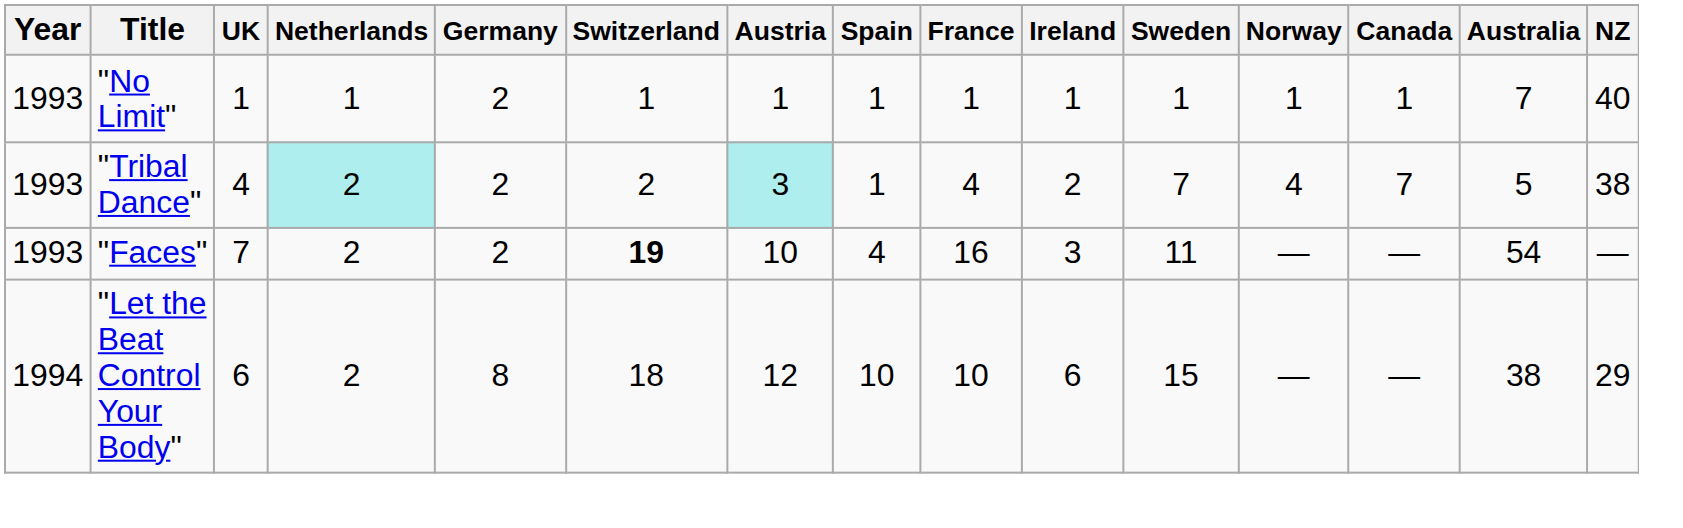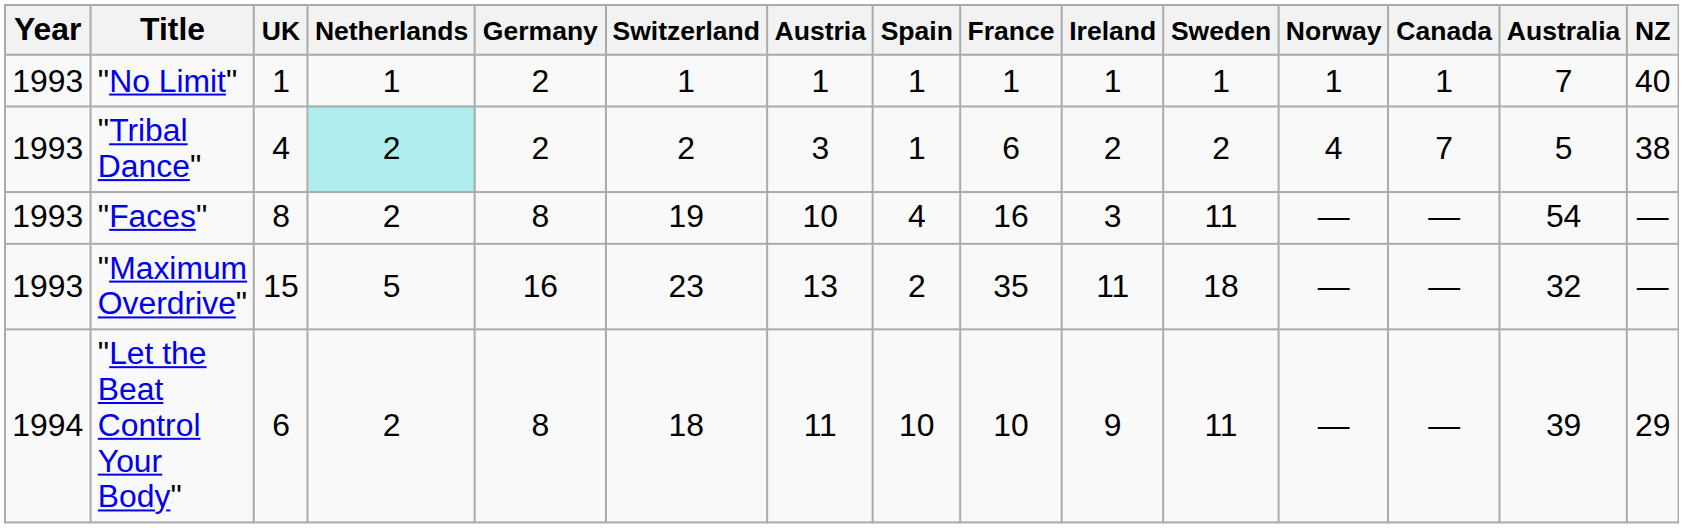"Tribal Dance" | Austria: paleturquoise background -> no background
"Tribal Dance" | France: 4 -> 6
"Tribal Dance" | Sweden: 7 -> 2
"Faces" | UK: 7 -> 8
"Faces" | Germany: 2 -> 8
"Faces" | Switzerland: bold -> normal
+ row: 1993 | "Maximum Overdrive" | 15 | 5 | 16 | 23 | 13 | 2 | 35 | 11 | 18 | — | — | 32 | —
"Let the Beat Control Your Body" | Austria: 12 -> 11
"Let the Beat Control Your Body" | Ireland: 6 -> 9
"Let the Beat Control Your Body" | Sweden: 15 -> 11
"Let the Beat Control Your Body" | Australia: 38 -> 39
